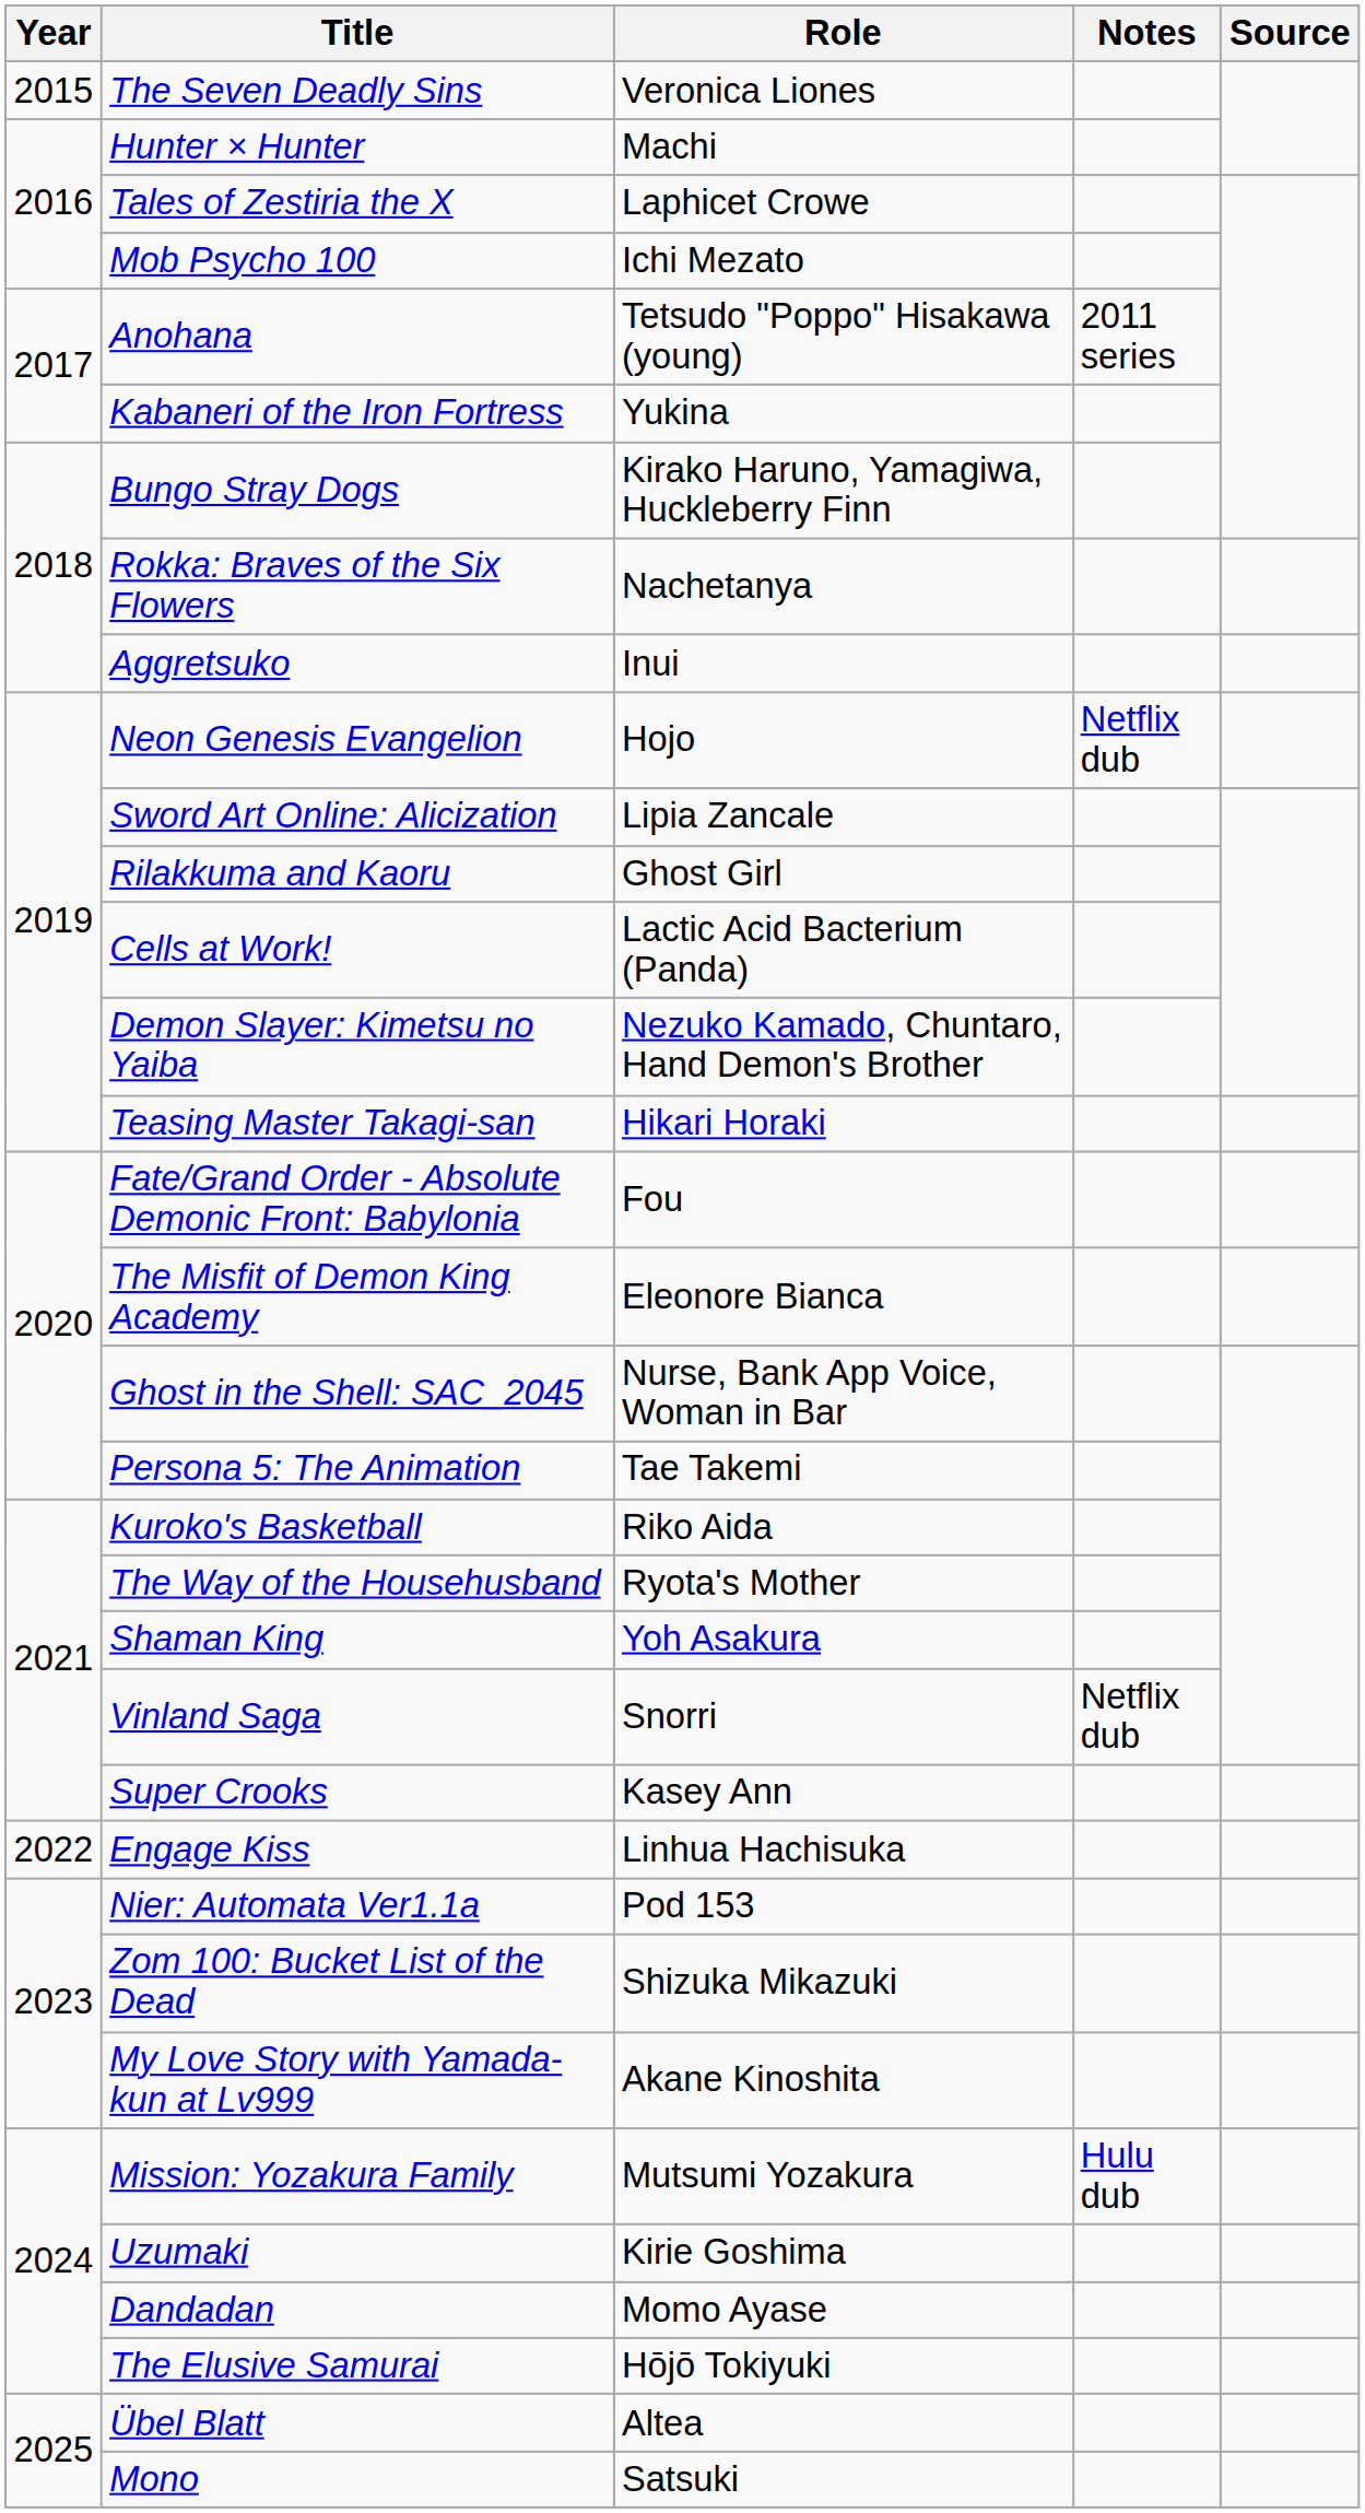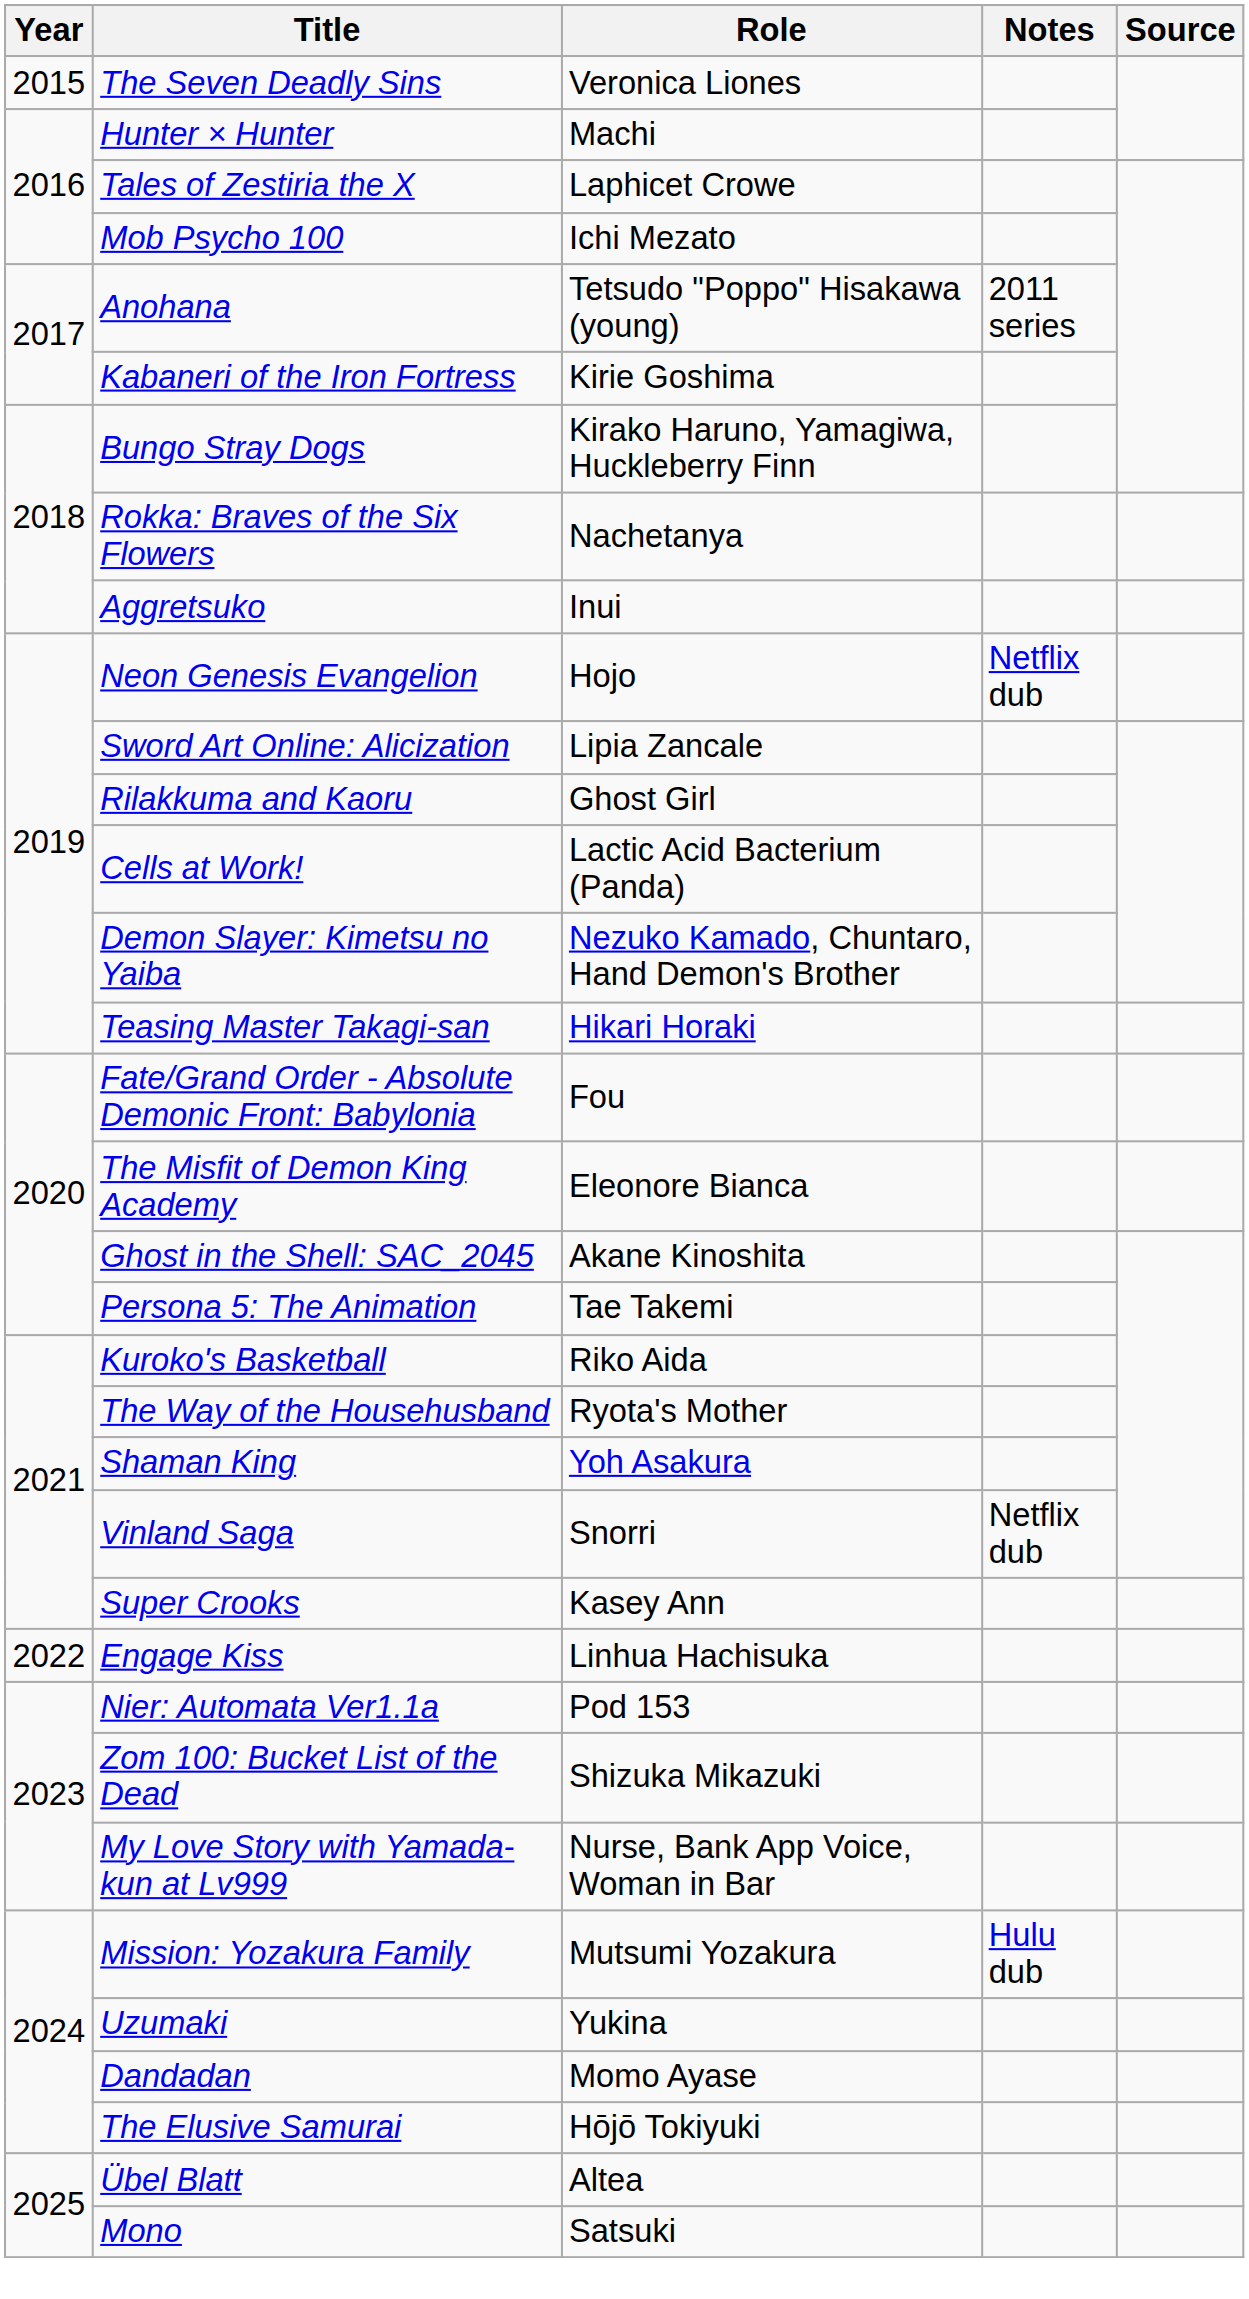Kabaneri of the Iron Fortress | Role: Yukina -> Kirie Goshima
Ghost in the Shell: SAC_2045 | Role: Nurse, Bank App Voice, Woman in Bar -> Akane Kinoshita
My Love Story with Yamada-kun at Lv999 | Role: Akane Kinoshita -> Nurse, Bank App Voice, Woman in Bar
Uzumaki | Role: Kirie Goshima -> Yukina
